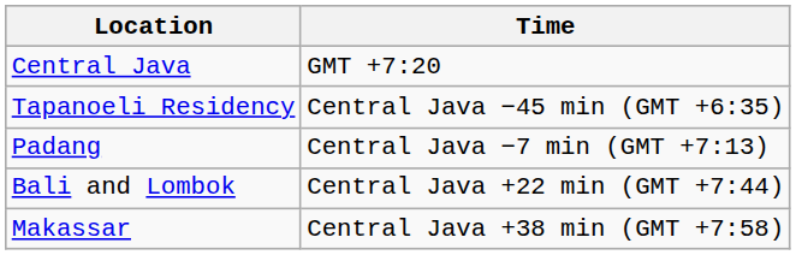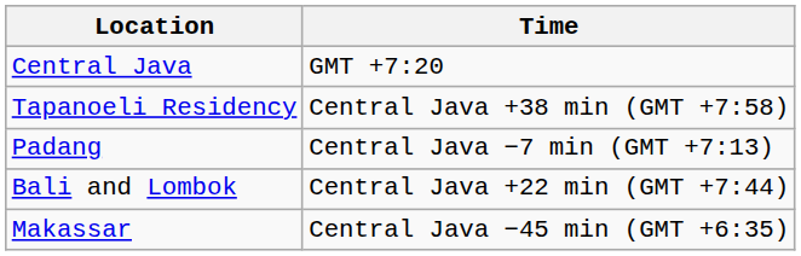Tapanoeli Residency | Time: Central Java −45 min (GMT +6:35) -> Central Java +38 min (GMT +7:58)
Makassar | Time: Central Java +38 min (GMT +7:58) -> Central Java −45 min (GMT +6:35)
